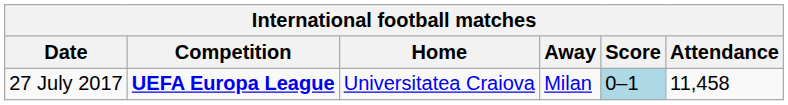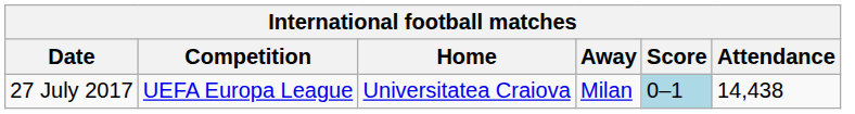27 July 2017 | Competition: bold -> normal
27 July 2017 | Attendance: 11,458 -> 14,438
